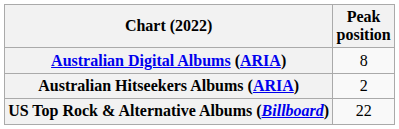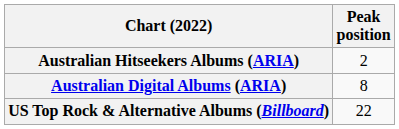rows swapped: Australian Digital Albums (ARIA) <-> Australian Hitseekers Albums (ARIA)
